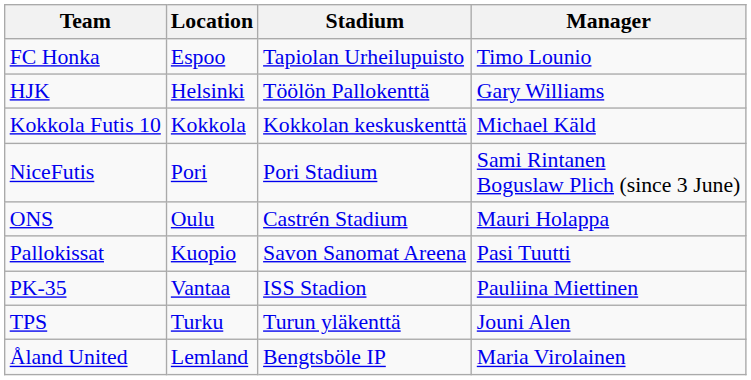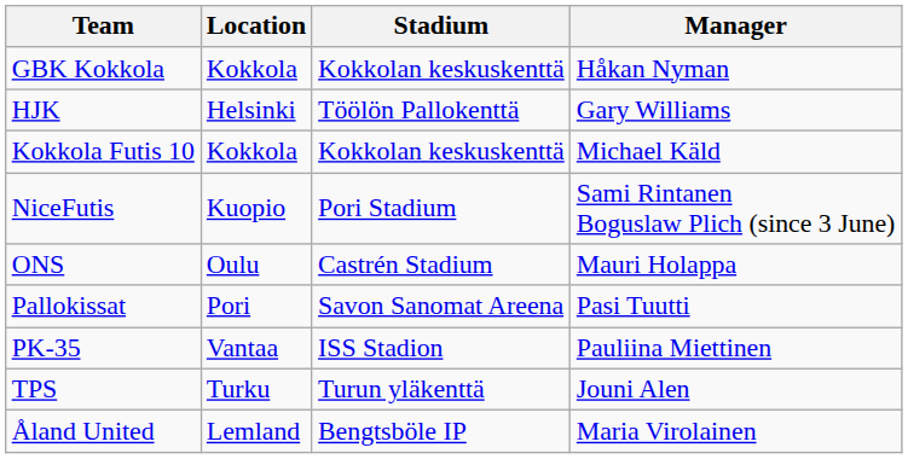- row: FC Honka | Espoo | Tapiolan Urheilupuisto | Timo Lounio
+ row: GBK Kokkola | Kokkola | Kokkolan keskuskenttä | Håkan Nyman
NiceFutis | Location: Pori -> Kuopio
Pallokissat | Location: Kuopio -> Pori
